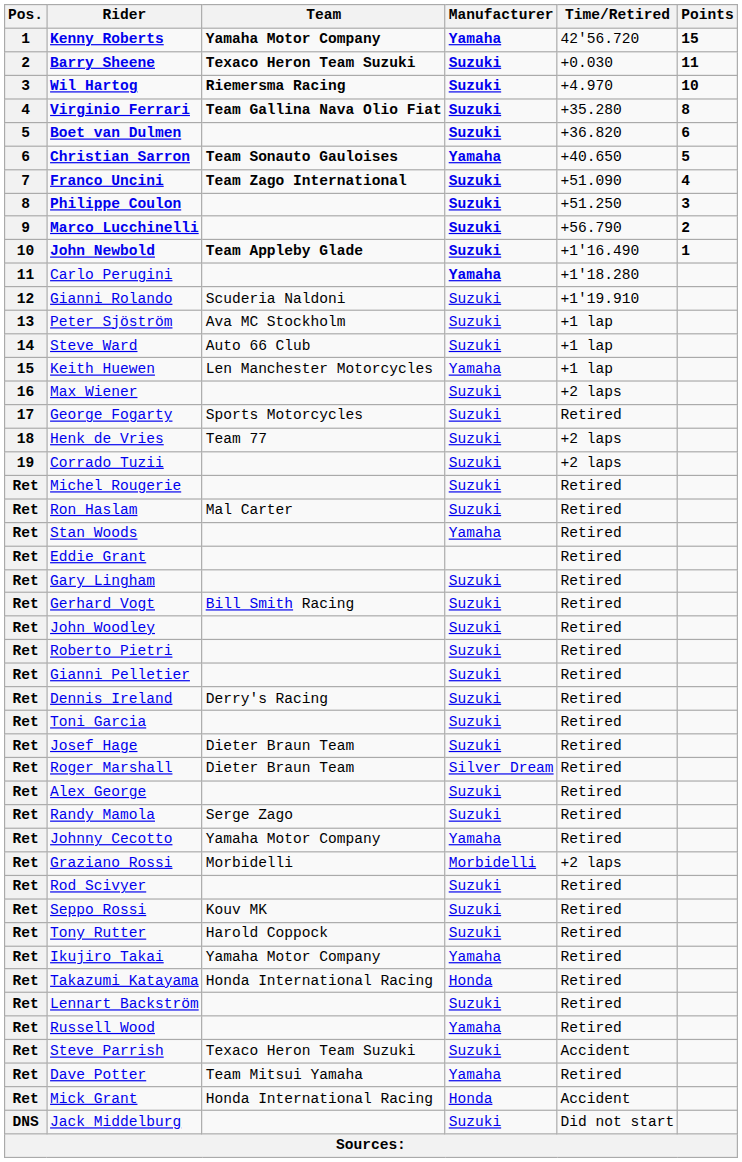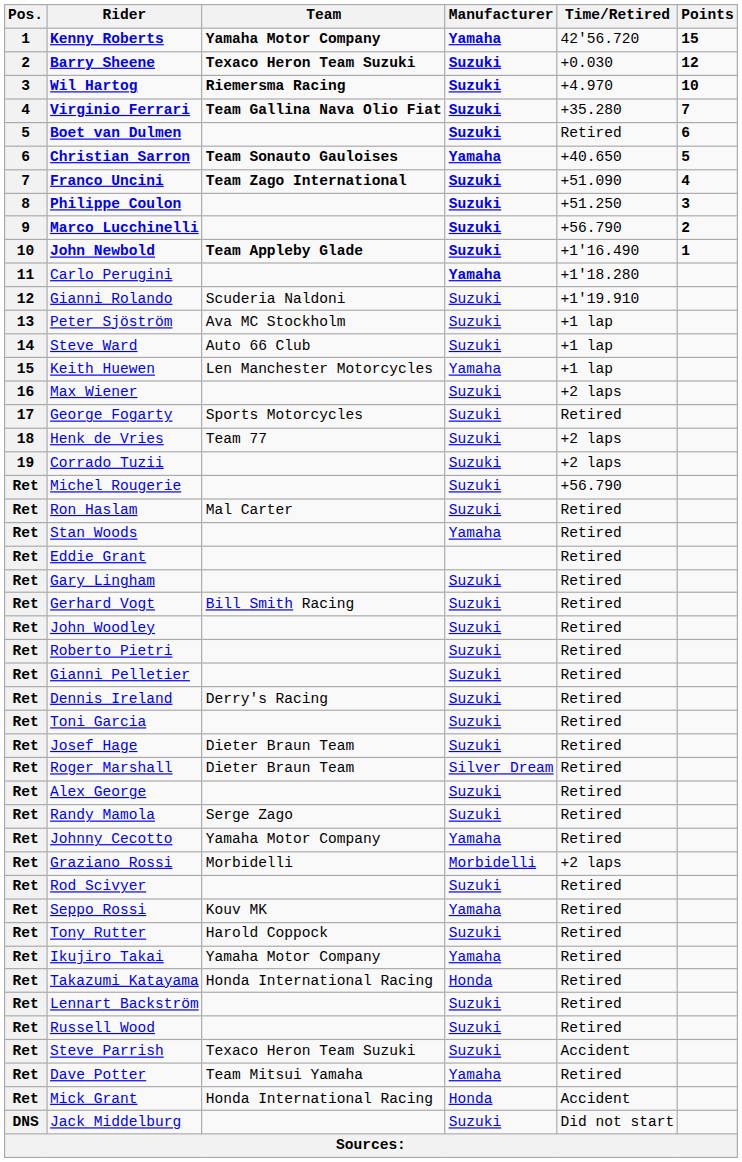Barry Sheene | Points: 11 -> 12
Virginio Ferrari | Points: 8 -> 7
Boet van Dulmen | Time/Retired: +36.820 -> Retired
Michel Rougerie | Time/Retired: Retired -> +56.790
Seppo Rossi | Manufacturer: Suzuki -> Yamaha
Russell Wood | Manufacturer: Yamaha -> Suzuki
